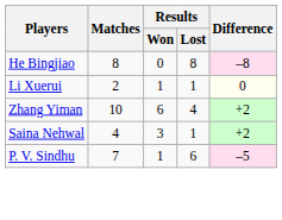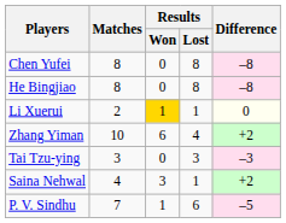+ row: Chen Yufei | 8 | 0 | 8 | –8
Li Xuerui | Results / Won: no background -> gold background
+ row: Tai Tzu-ying | 3 | 0 | 3 | –3
